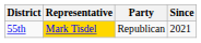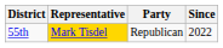55th | Since: 2021 -> 2022
